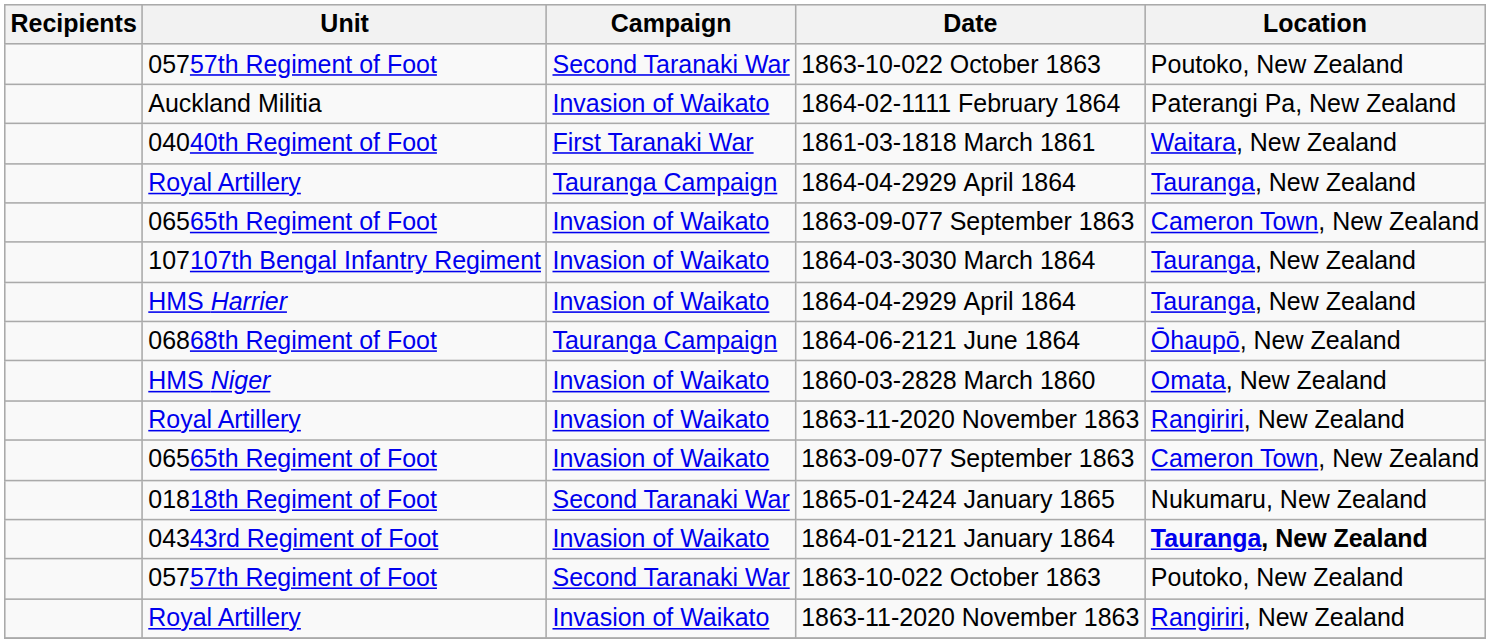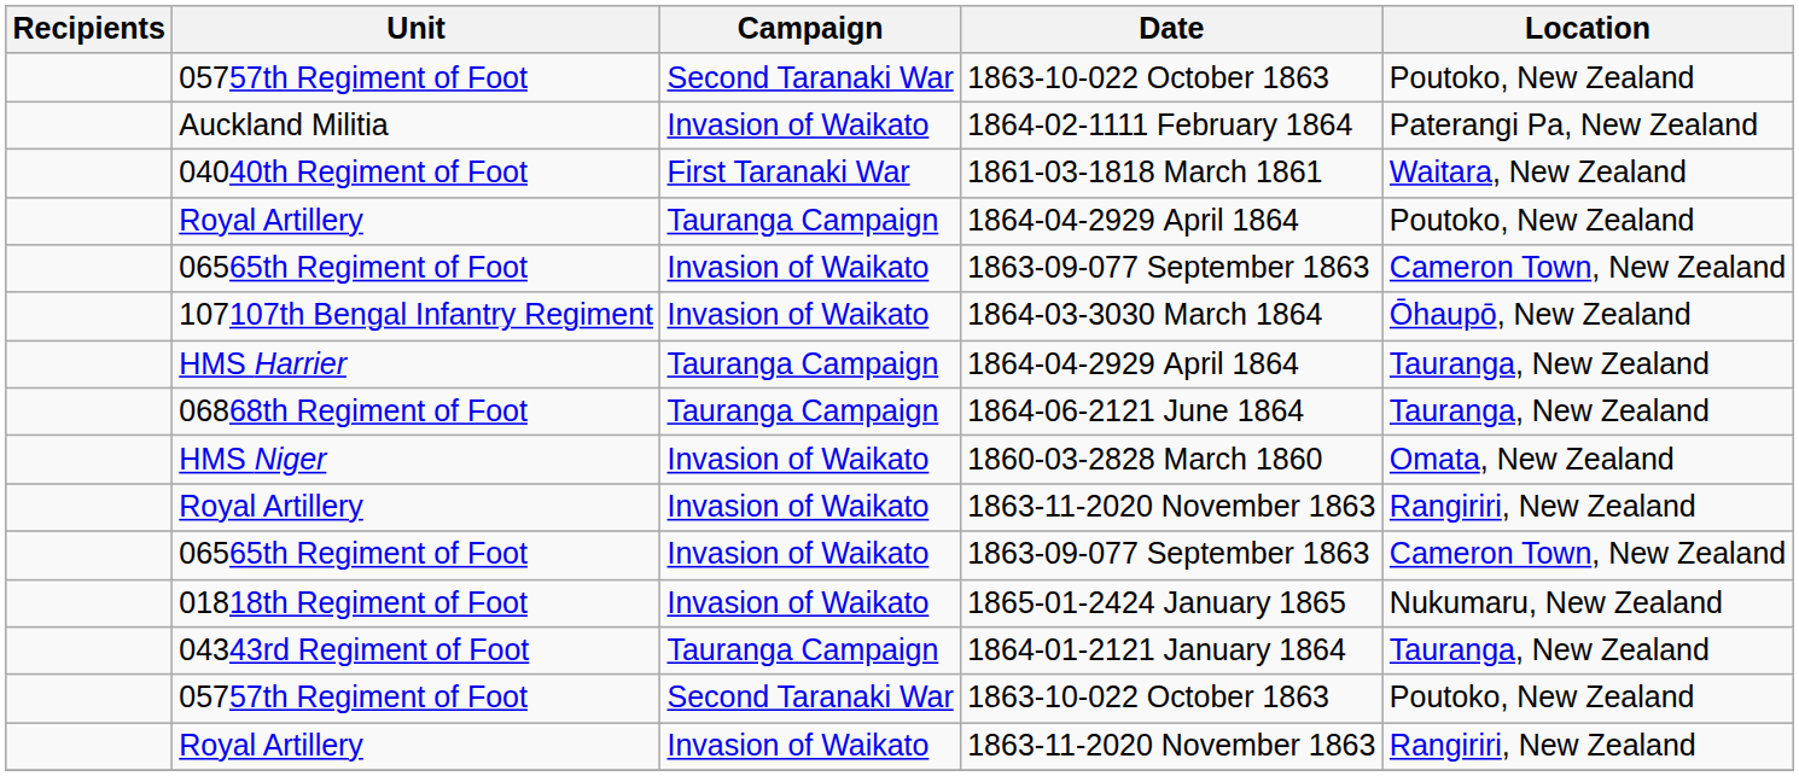Royal Artillery / 1864-04-2929 April 1864 | Location: Tauranga, New Zealand -> Poutoko, New Zealand
107107th Bengal Infantry Regiment | Location: Tauranga, New Zealand -> Ōhaupō, New Zealand
HMS Harrier | Campaign: Invasion of Waikato -> Tauranga Campaign
06868th Regiment of Foot | Location: Ōhaupō, New Zealand -> Tauranga, New Zealand
01818th Regiment of Foot | Campaign: Second Taranaki War -> Invasion of Waikato
04343rd Regiment of Foot | Campaign: Invasion of Waikato -> Tauranga Campaign
04343rd Regiment of Foot | Location: bold -> normal
